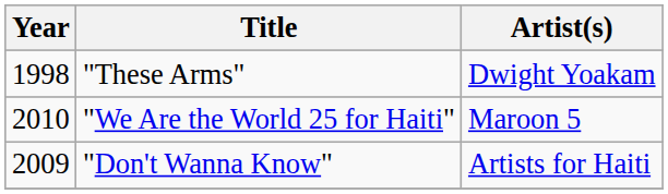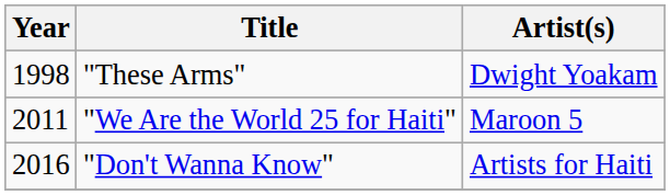"We Are the World 25 for Haiti" | Year: 2010 -> 2011
"Don't Wanna Know" | Year: 2009 -> 2016
